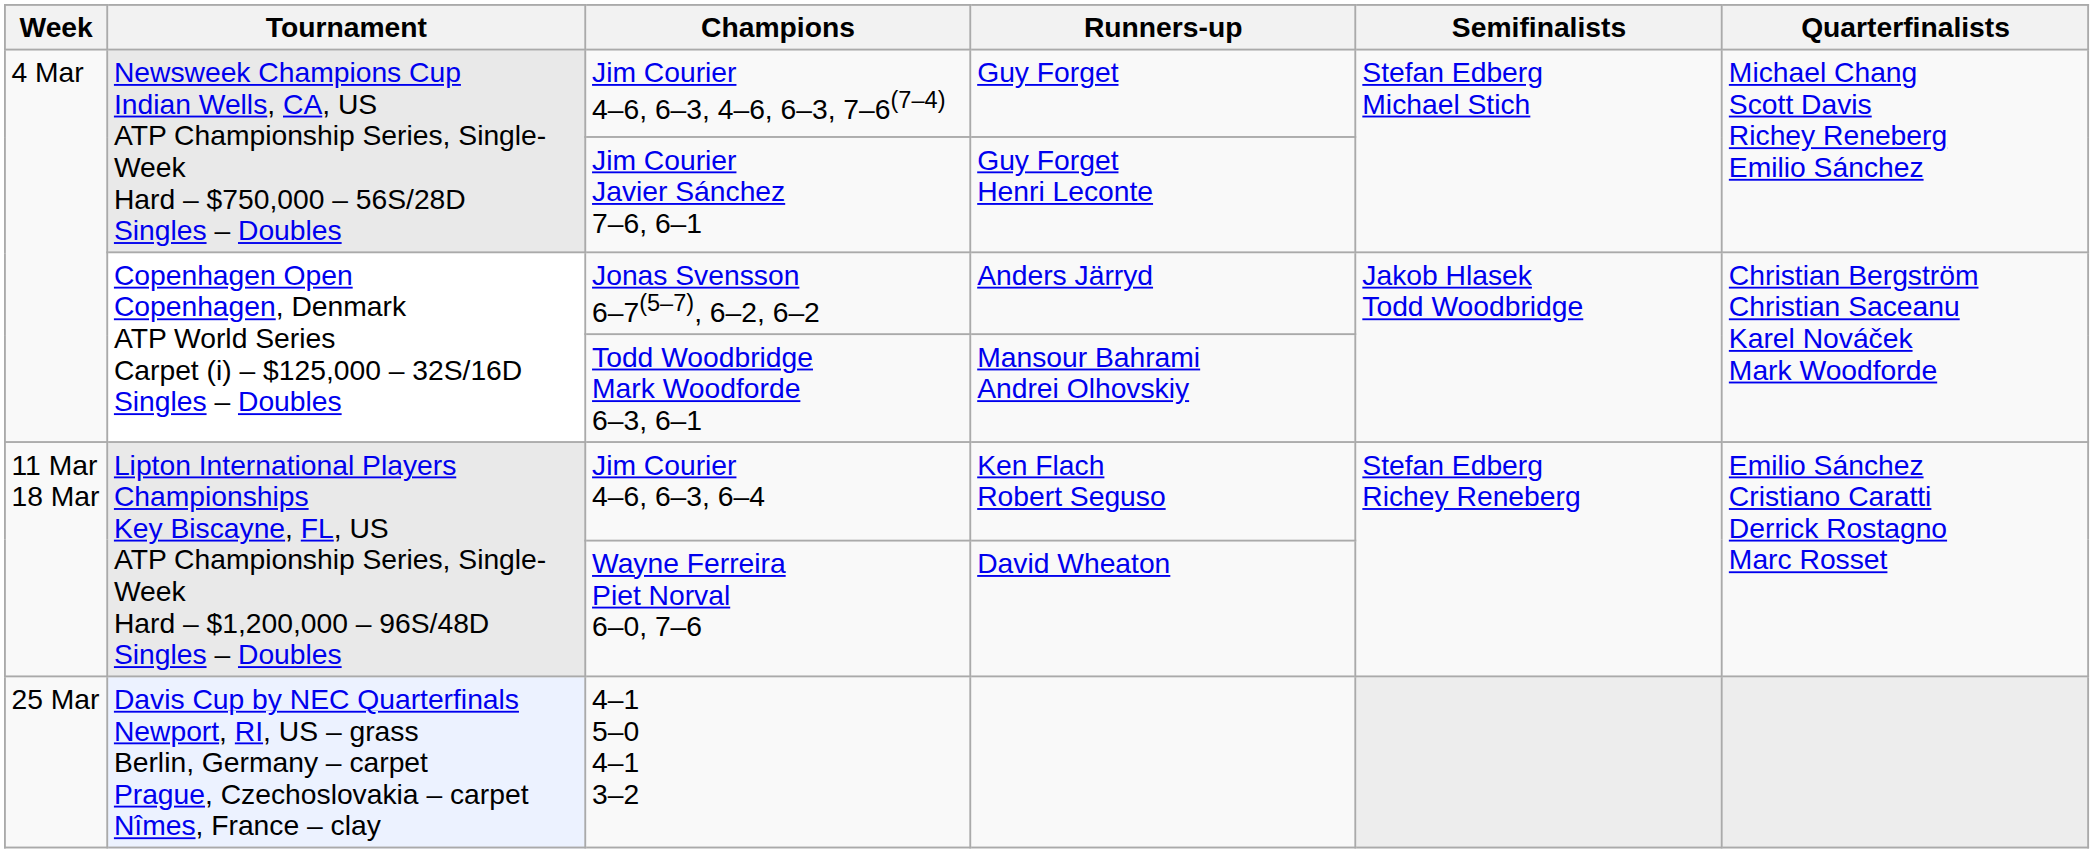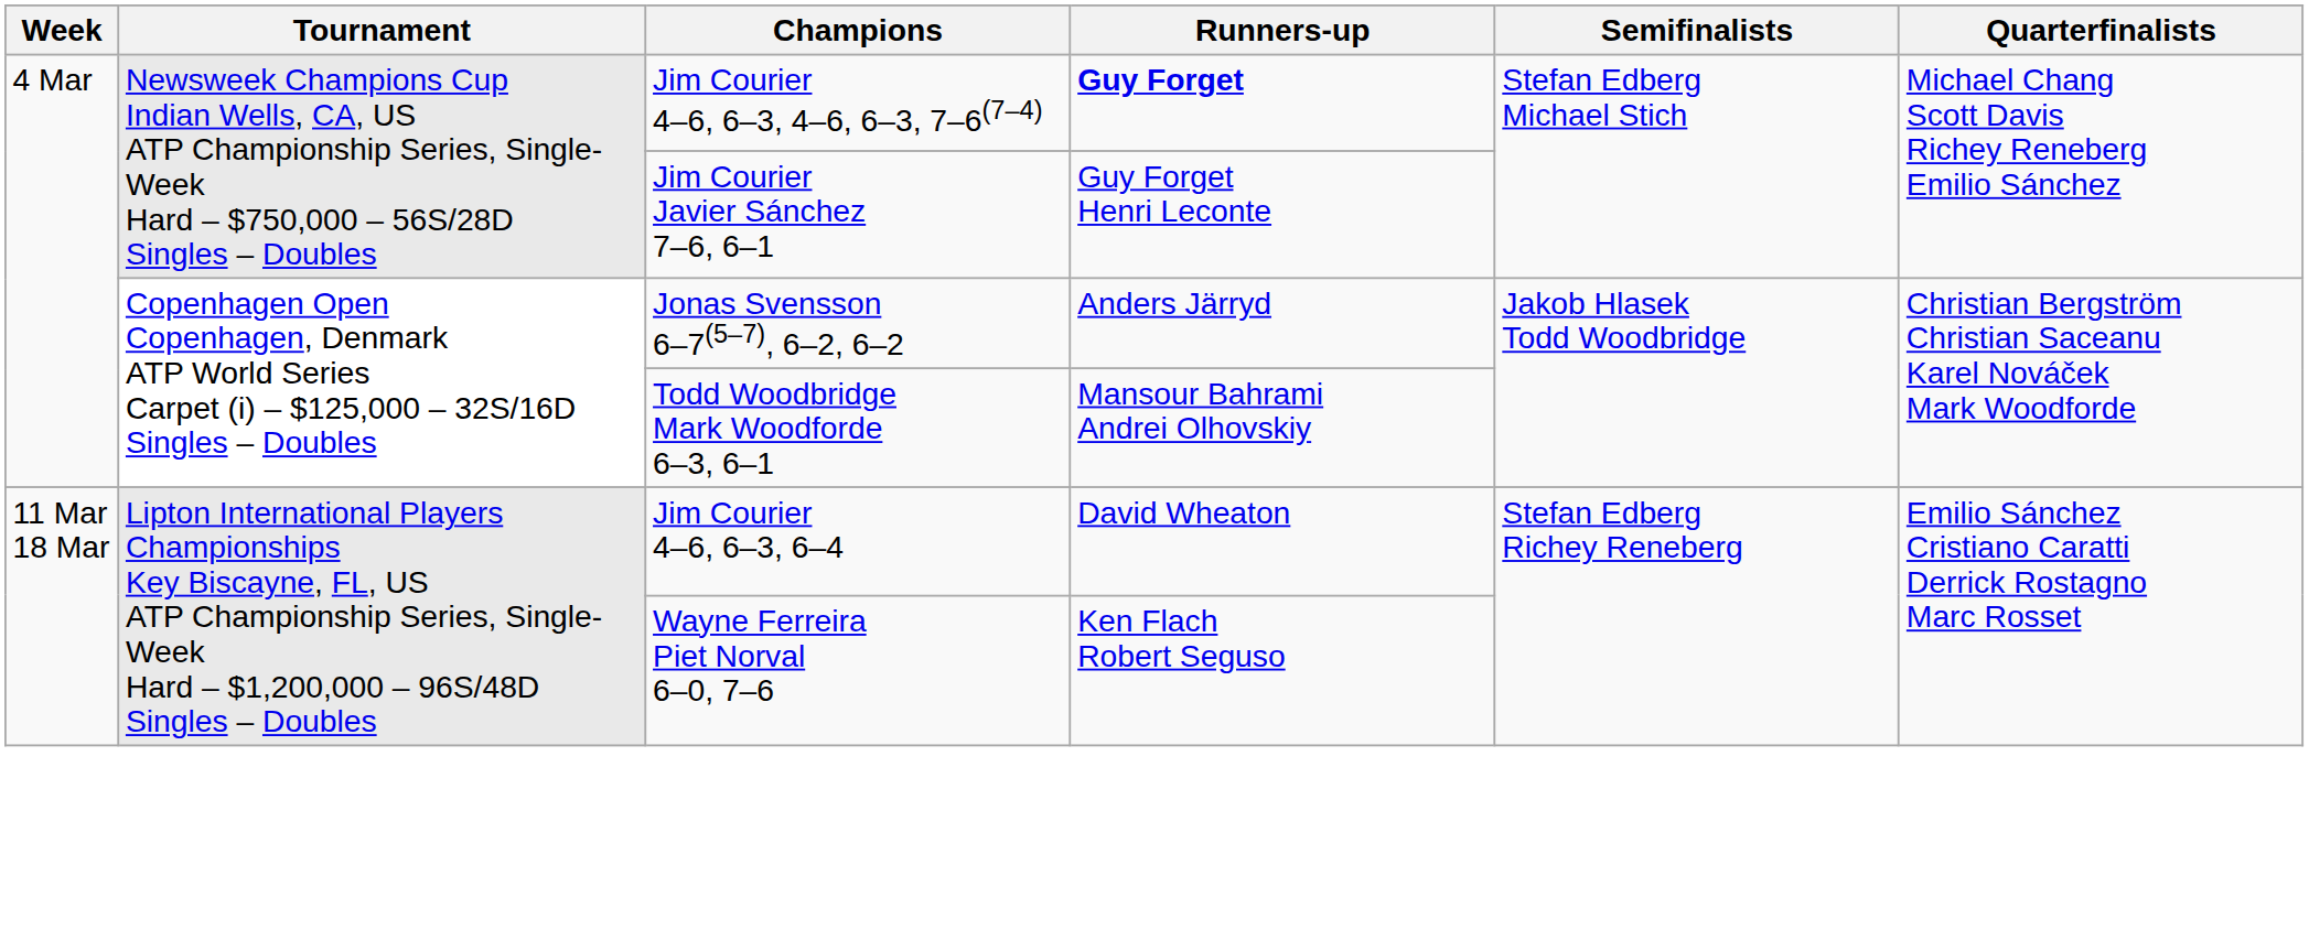Jim Courier 4–6, 6–3, 4–6, 6–3, 7–6(7–4) | Runners-up: normal -> bold
Jim Courier 4–6, 6–3, 6–4 | Runners-up: Ken Flach Robert Seguso -> David Wheaton
Wayne Ferreira Piet Norval 6–0, 7–6 | Runners-up: David Wheaton -> Ken Flach Robert Seguso
- row: 25 Mar | Davis Cup by NEC Quarterfinals Newport, RI, US – grass Berlin, Germany – carpet Prague, Czechoslovakia – carpet Nîmes, France – clay | 4–1 5–0 4–1 3–2
